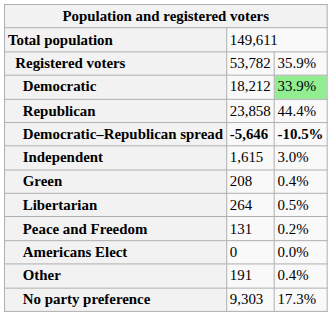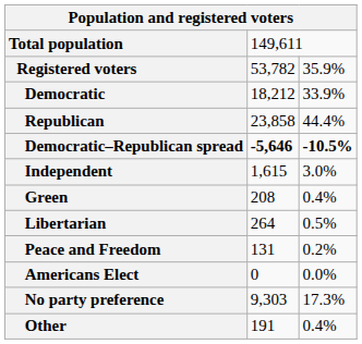Democratic | column 3: lightgreen background -> no background
rows swapped: Other <-> No party preference
